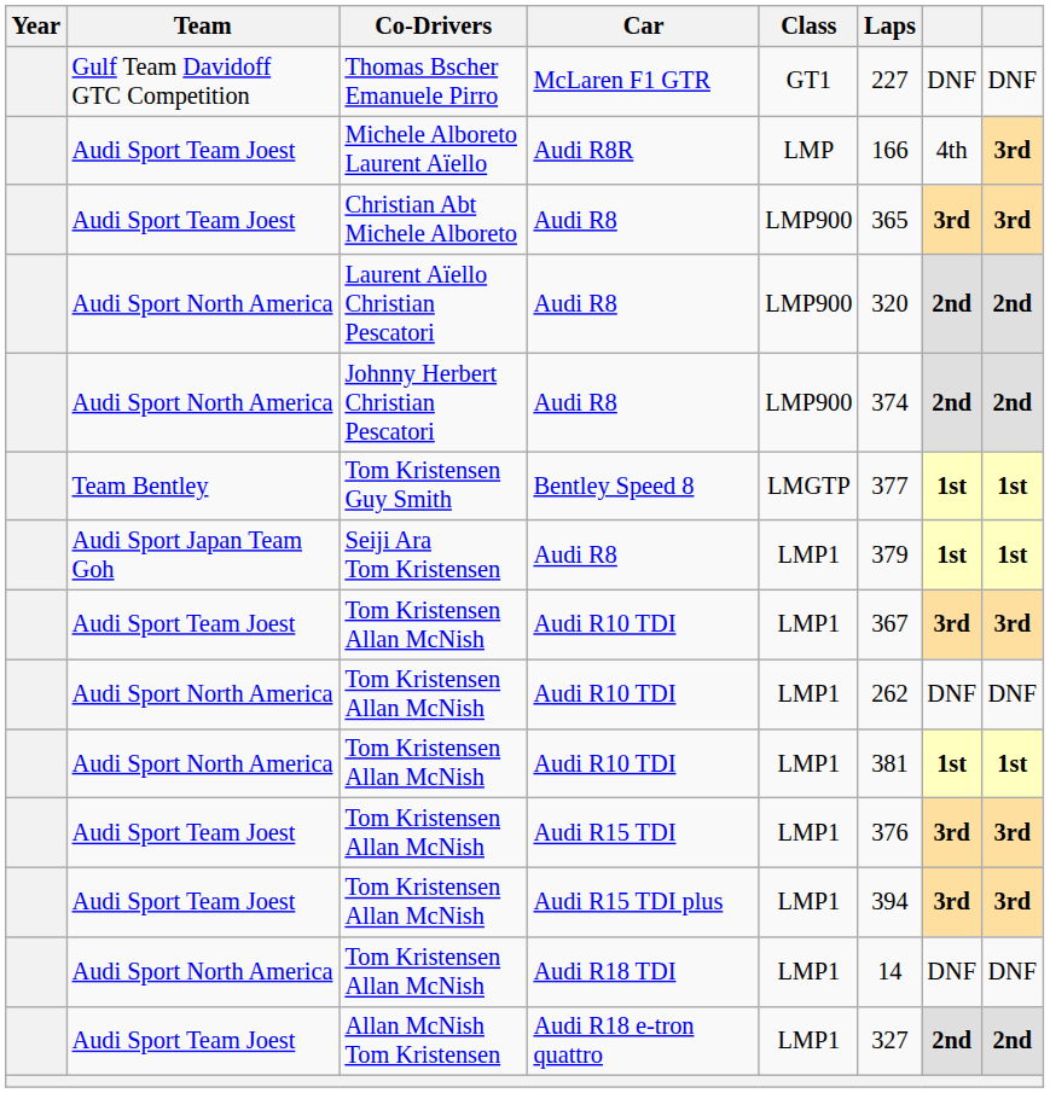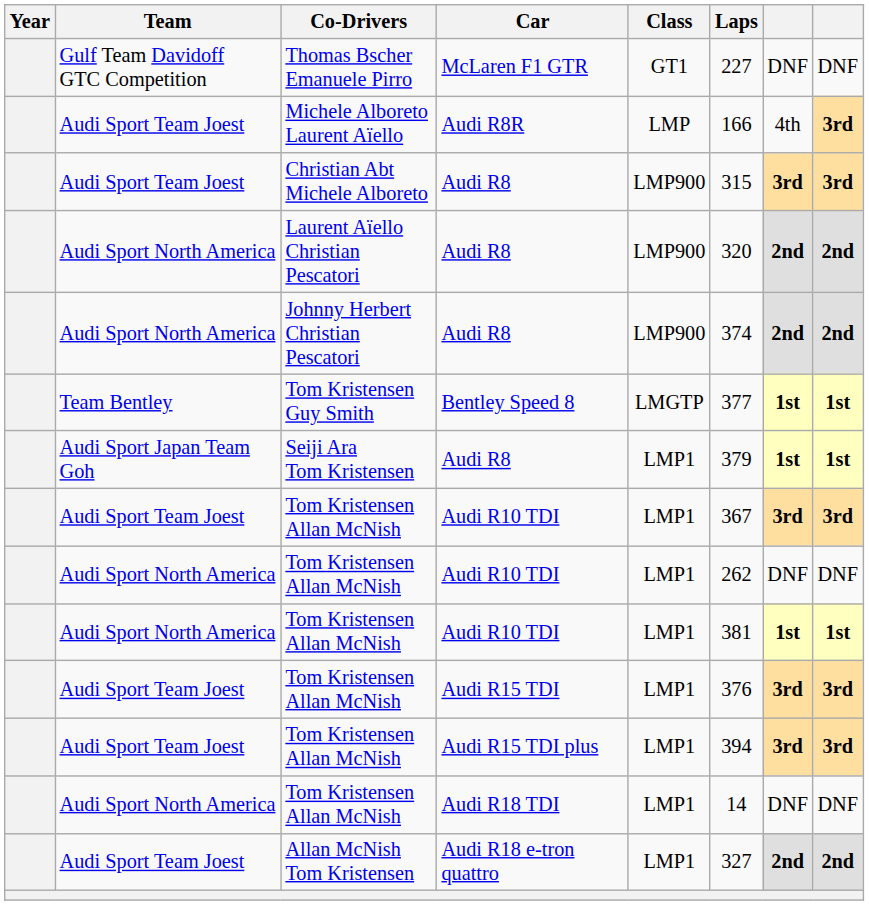Christian Abt Michele Alboreto | Laps: 365 -> 315
